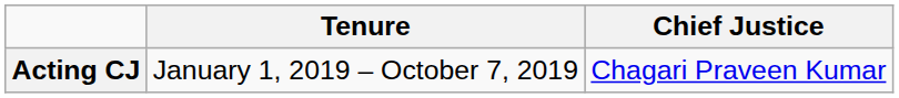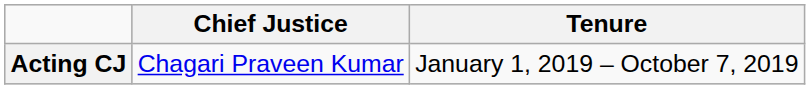columns swapped: Chief Justice <-> Tenure
